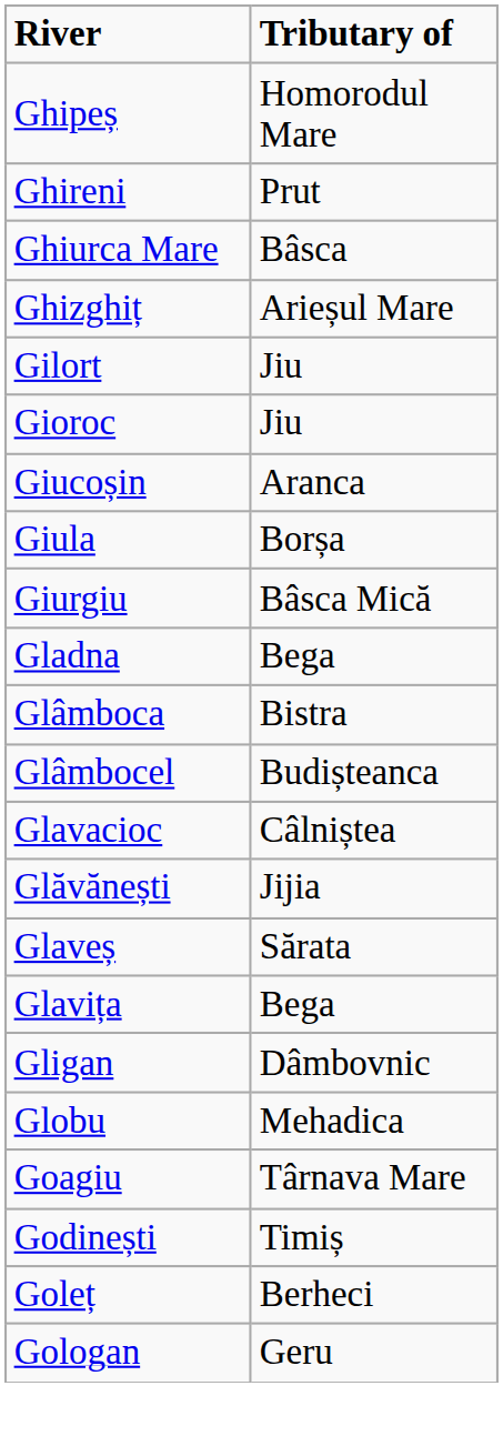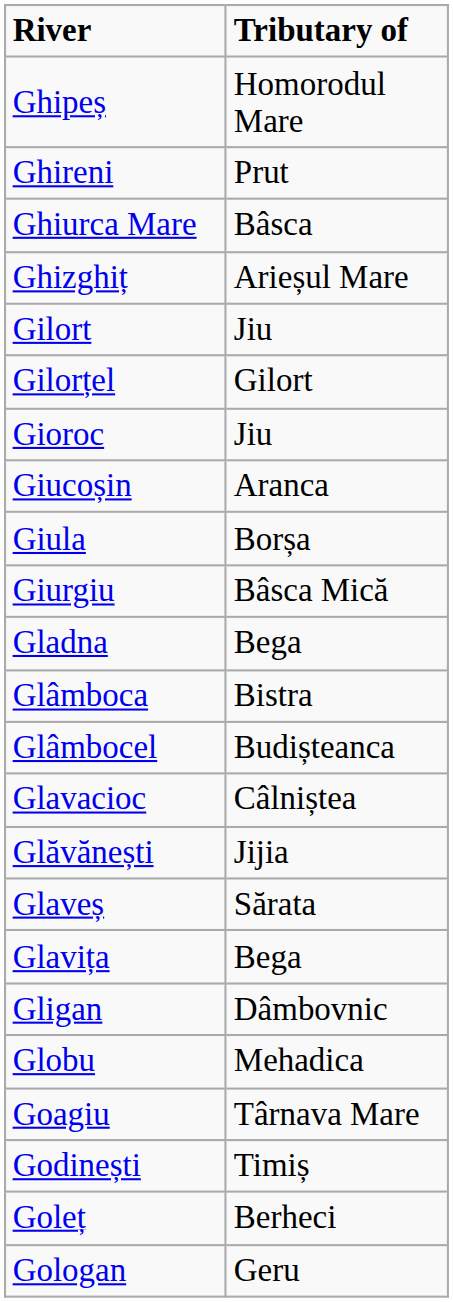+ row: Gilorțel | Gilort
